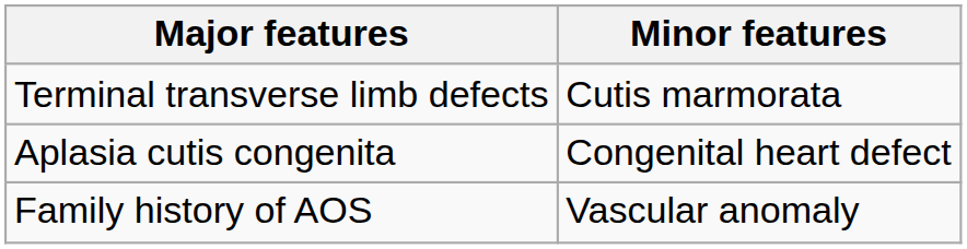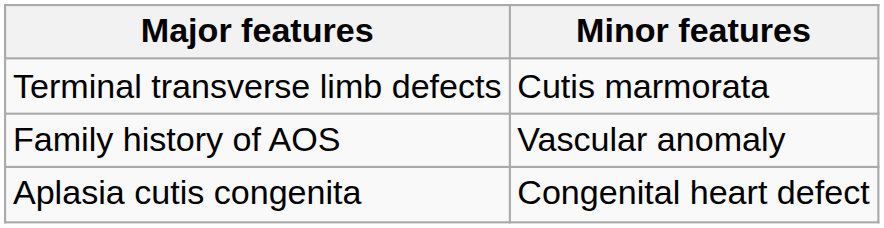rows swapped: Aplasia cutis congenita <-> Family history of AOS
